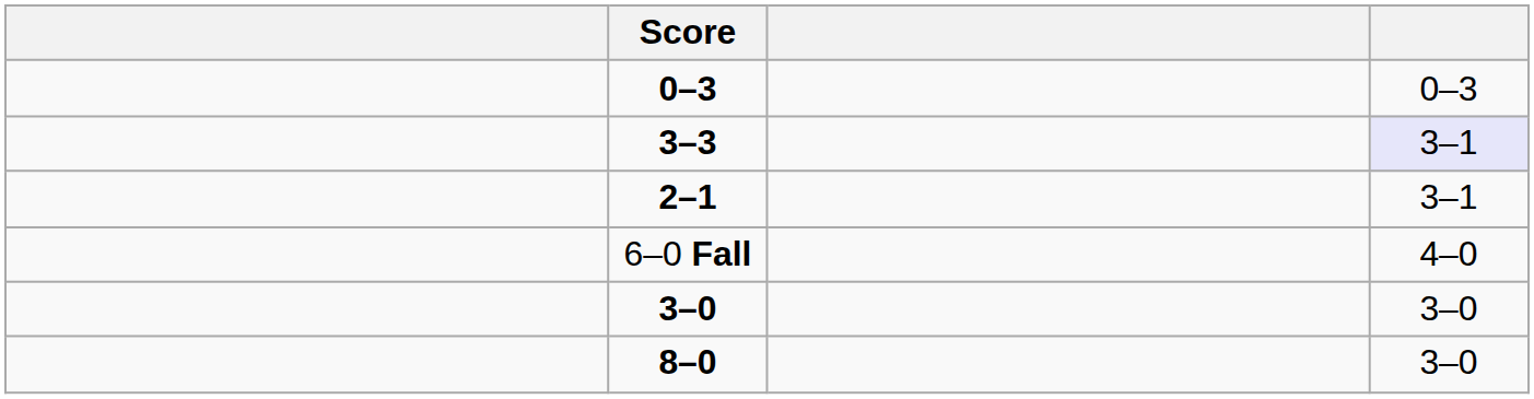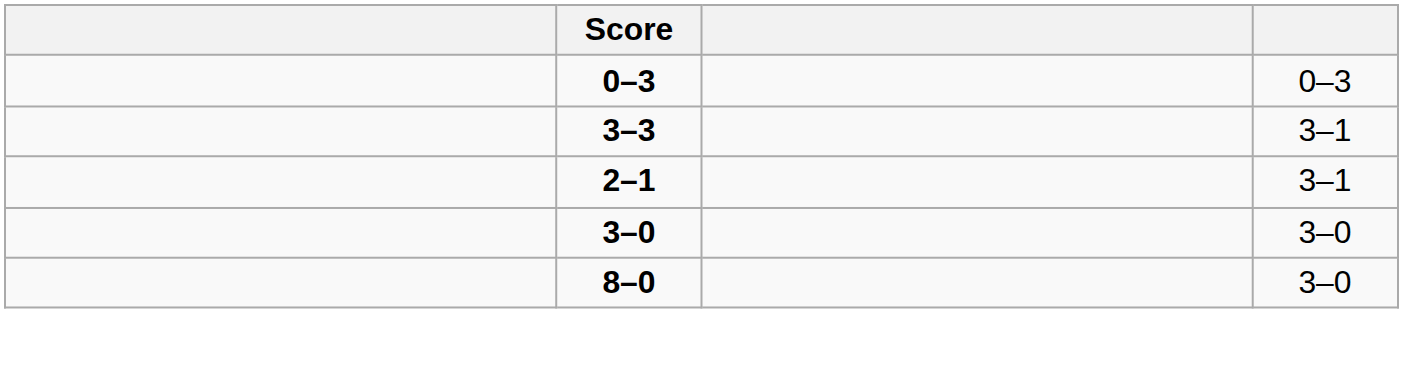3–3 | column 4: lavender background -> no background
- row: 6–0 Fall | 4–0
